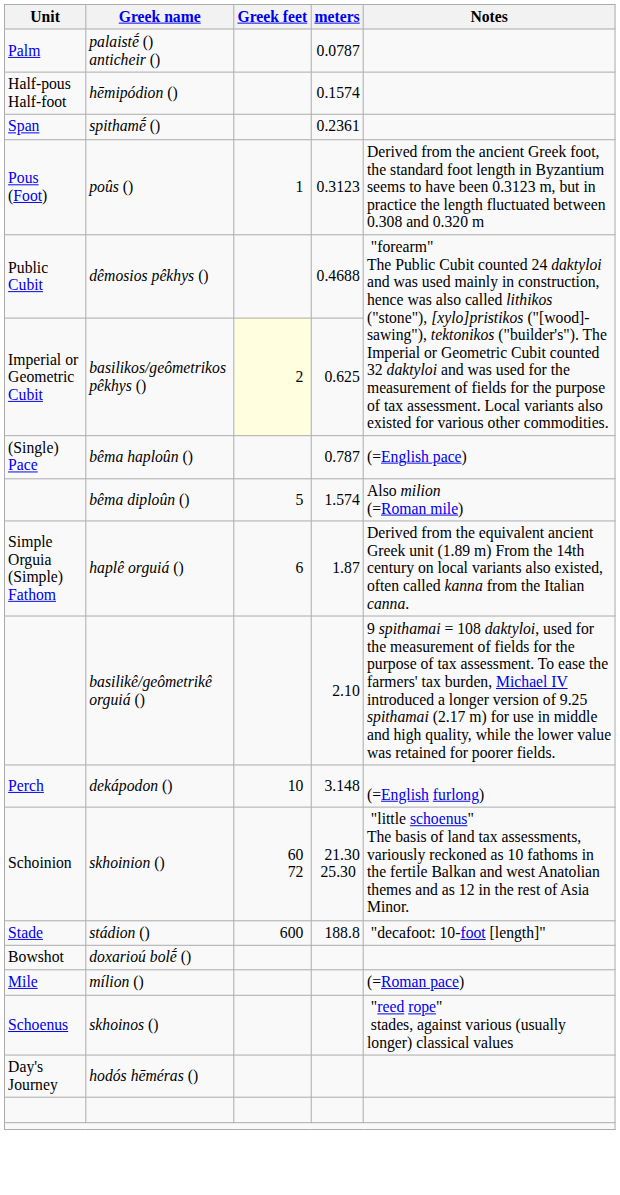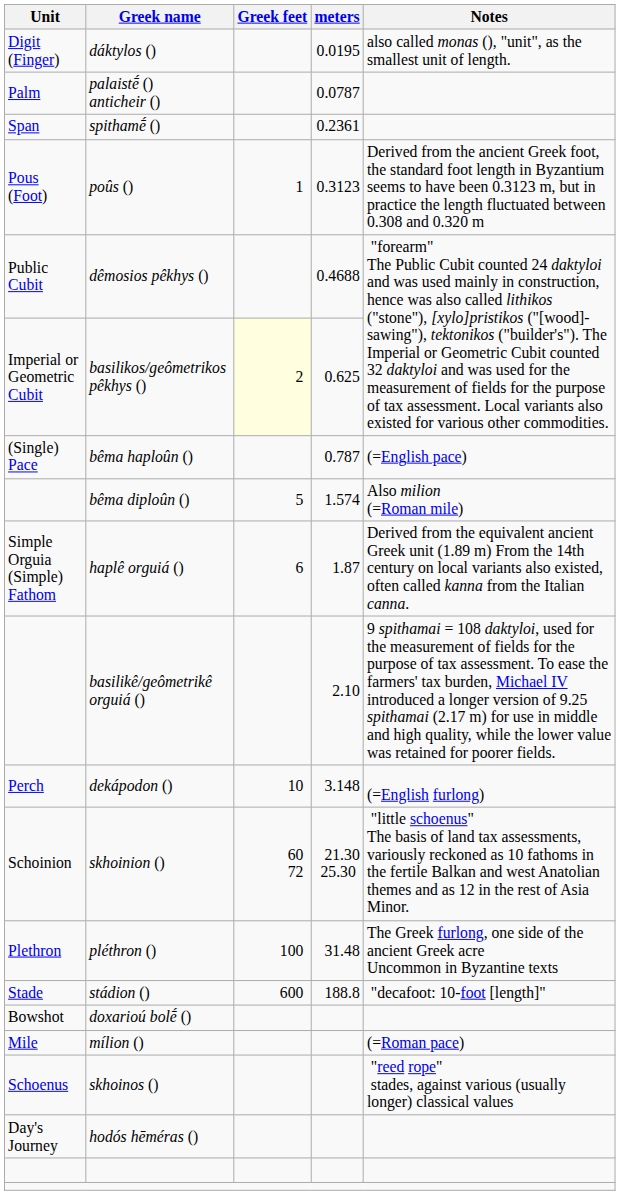+ row: Digit (Finger) | dáktylos () | 0.0195 | also called monas (), "unit", as the smallest unit of length.
- row: Half-pous Half-foot | hēmipódion () | 0.1574
+ row: Plethron | pléthron () | 100 | 31.48 | The Greek furlong, one side of the ancient Greek acre Uncommon in Byzantine texts
